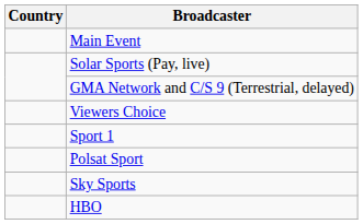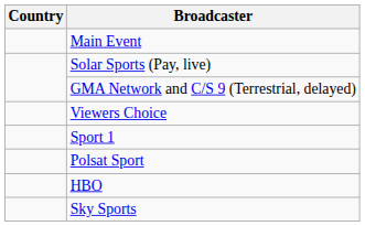rows swapped: Sky Sports <-> HBO
